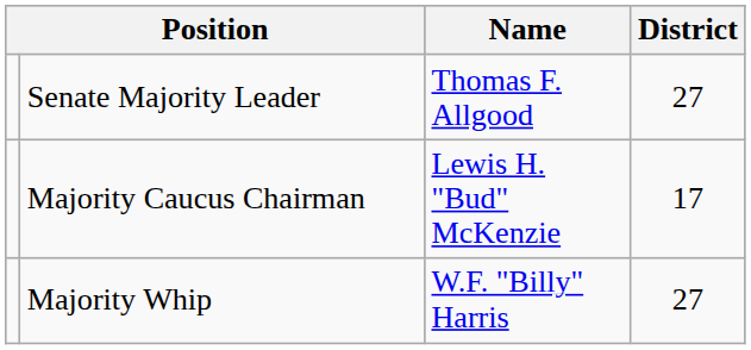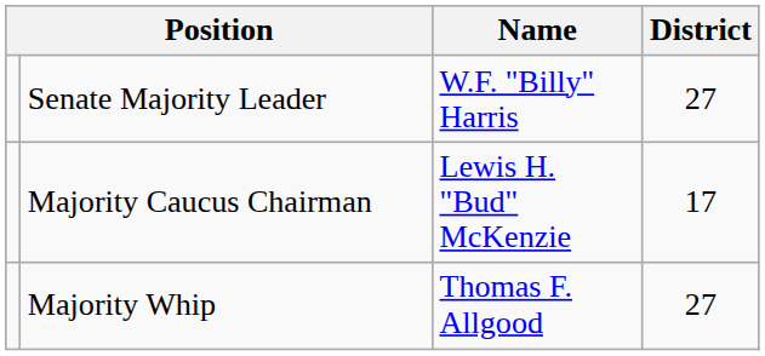Senate Majority Leader | Name: Thomas F. Allgood -> W.F. "Billy" Harris
Majority Whip | Name: W.F. "Billy" Harris -> Thomas F. Allgood
